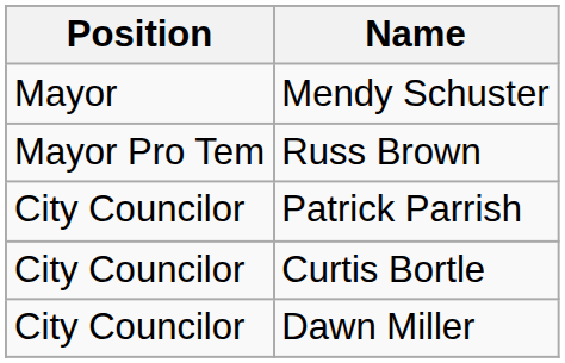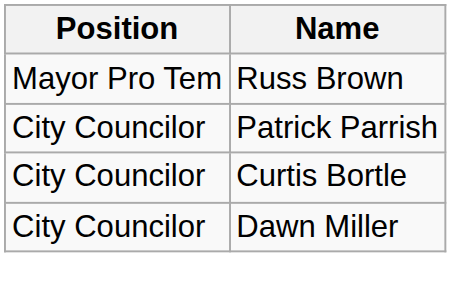- row: Mayor | Mendy Schuster
